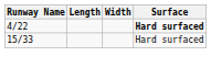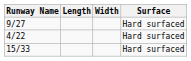+ row: 9/27 | Hard surfaced
4/22 | Surface: bold -> normal
